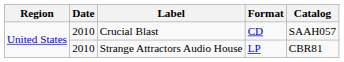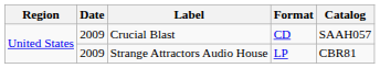Crucial Blast | Date: 2010 -> 2009
Strange Attractors Audio House | Date: 2010 -> 2009
